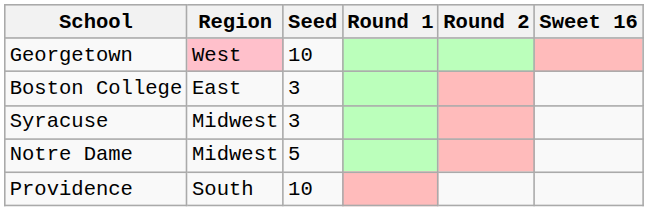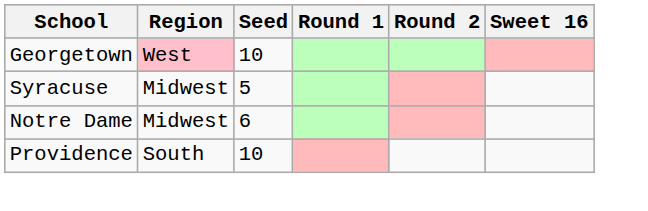- row: Boston College | East | 3
Syracuse | Seed: 3 -> 5
Notre Dame | Seed: 5 -> 6
